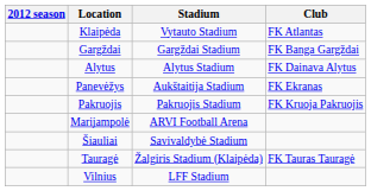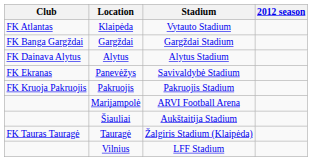columns swapped: Club <-> 2012 season
Panevėžys | Stadium: Aukštaitija Stadium -> Savivaldybė Stadium
Šiauliai | Stadium: Savivaldybė Stadium -> Aukštaitija Stadium
